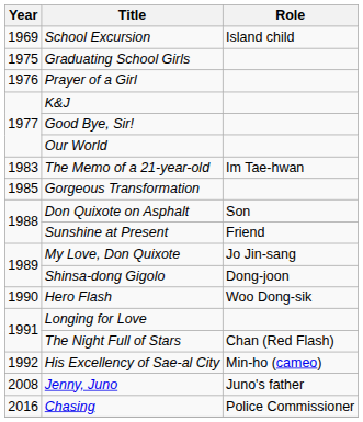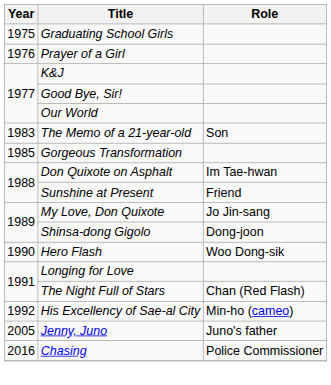- row: 1969 | School Excursion | Island child
The Memo of a 21-year-old | Role: Im Tae-hwan -> Son
Don Quixote on Asphalt | Role: Son -> Im Tae-hwan
Jenny, Juno | Year: 2008 -> 2005
